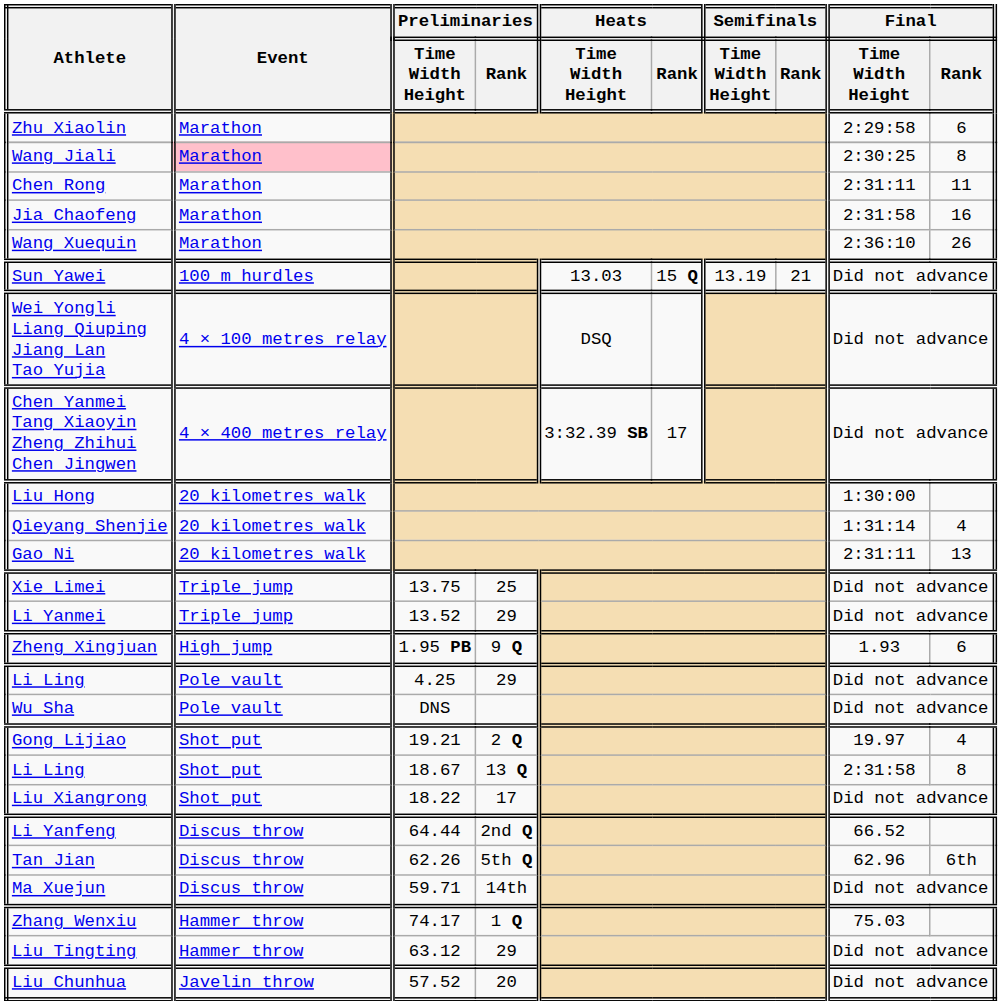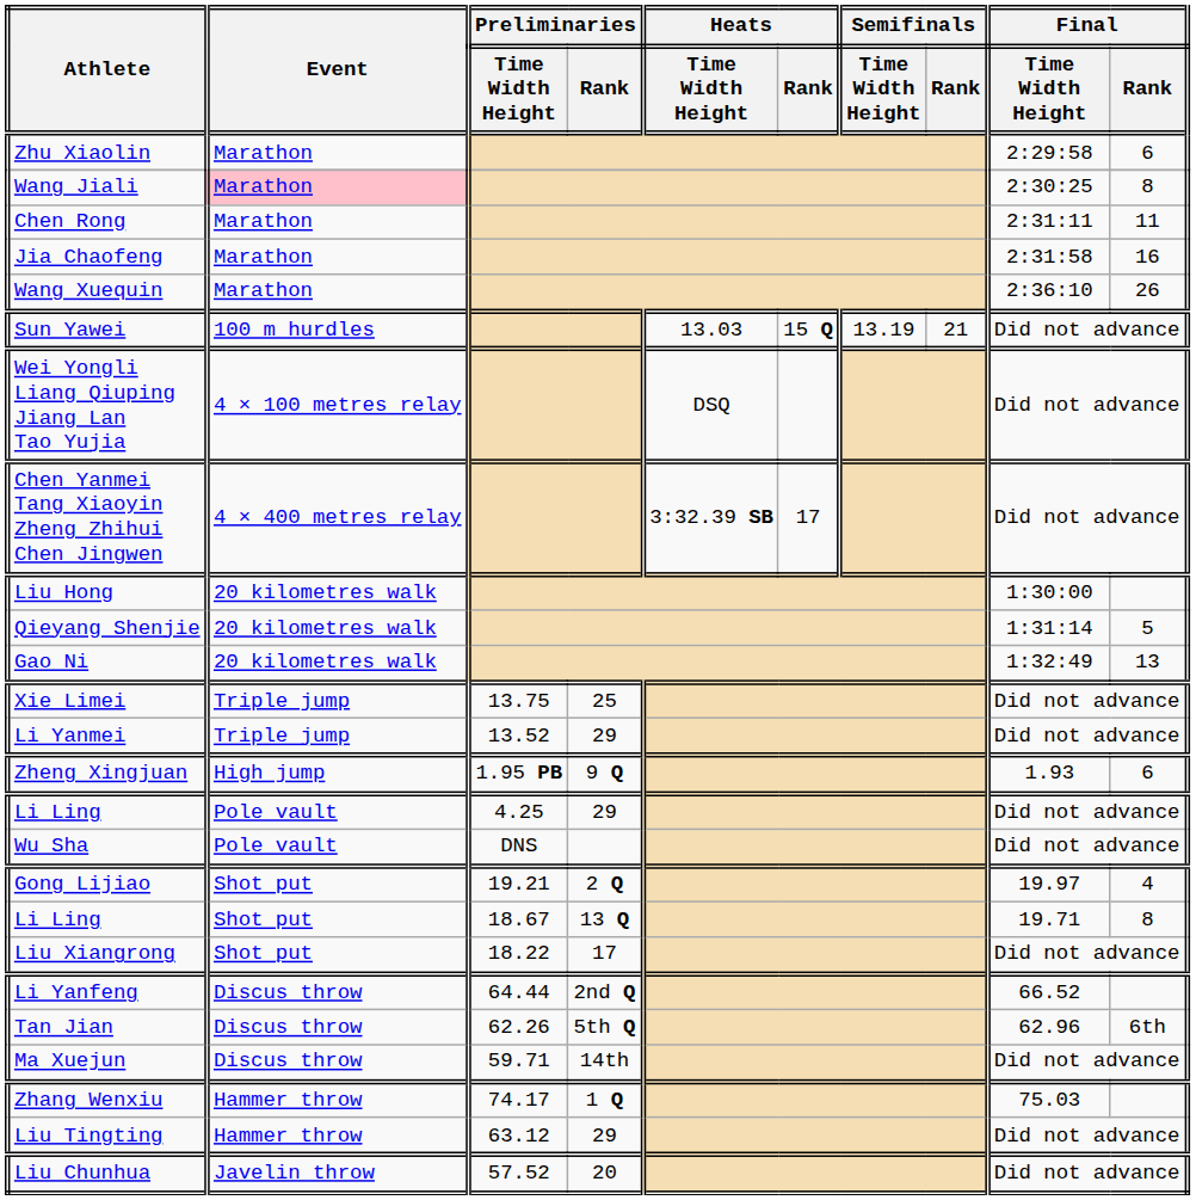Qieyang Shenjie | Final / Rank: 4 -> 5
Gao Ni | Final / Time Width Height: 2:31:11 -> 1:32:49
Li Ling / 18.67 | Final / Time Width Height: 2:31:58 -> 19.71
